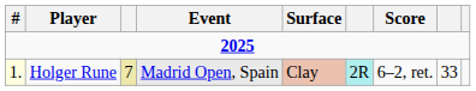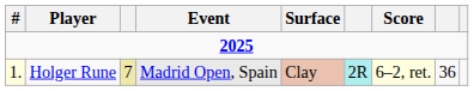Holger Rune | Score: no background -> lightyellow background
Holger Rune | column 8: 33 -> 36
